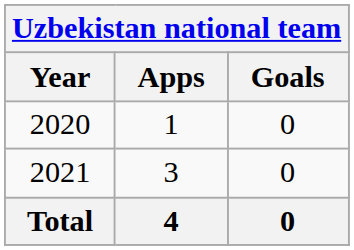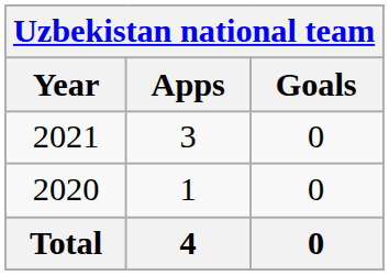rows swapped: 2020 <-> 2021
